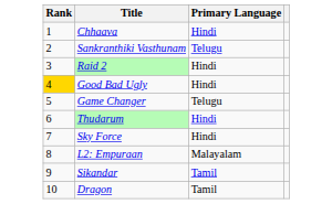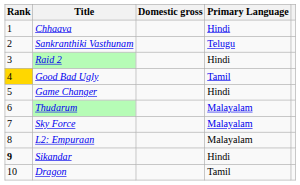+ column: Domestic gross
Good Bad Ugly | Primary Language: Hindi -> Tamil
Game Changer | Primary Language: Telugu -> Hindi
Thudarum | Primary Language: Hindi -> Malayalam
Sky Force | Primary Language: Hindi -> Malayalam
Sikandar | Rank: normal -> bold
Sikandar | Primary Language: Tamil -> Hindi
